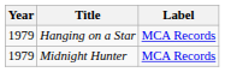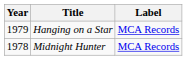Midnight Hunter | Year: 1979 -> 1978
